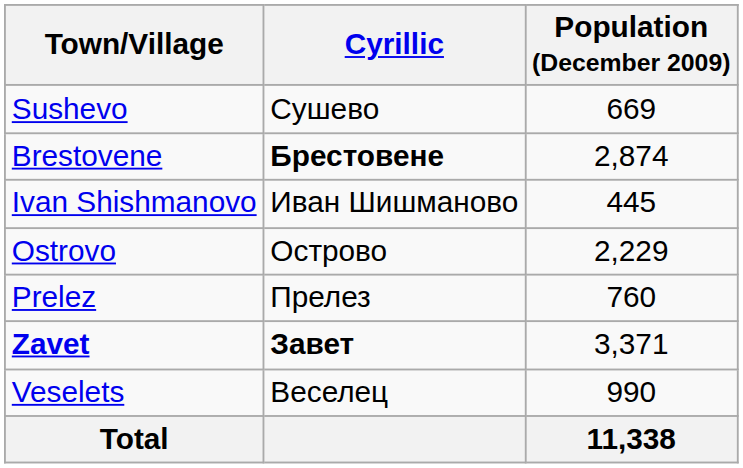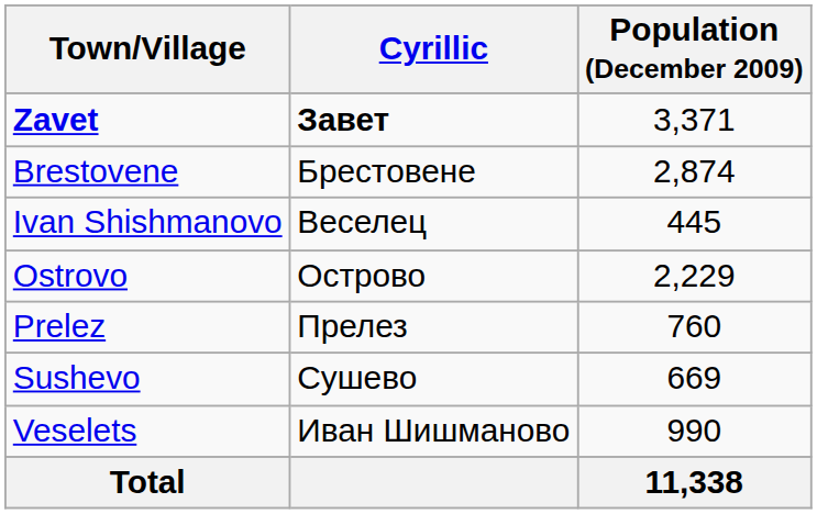rows swapped: Zavet <-> Sushevo
Brestovene | Cyrillic: bold -> normal
Ivan Shishmanovo | Cyrillic: Иван Шишманово -> Веселец
Veselets | Cyrillic: Веселец -> Иван Шишманово
